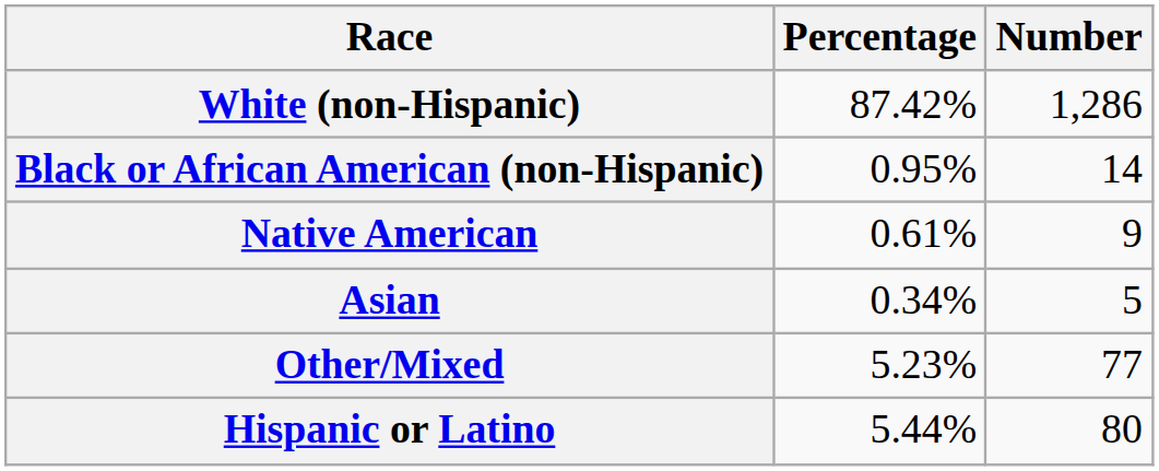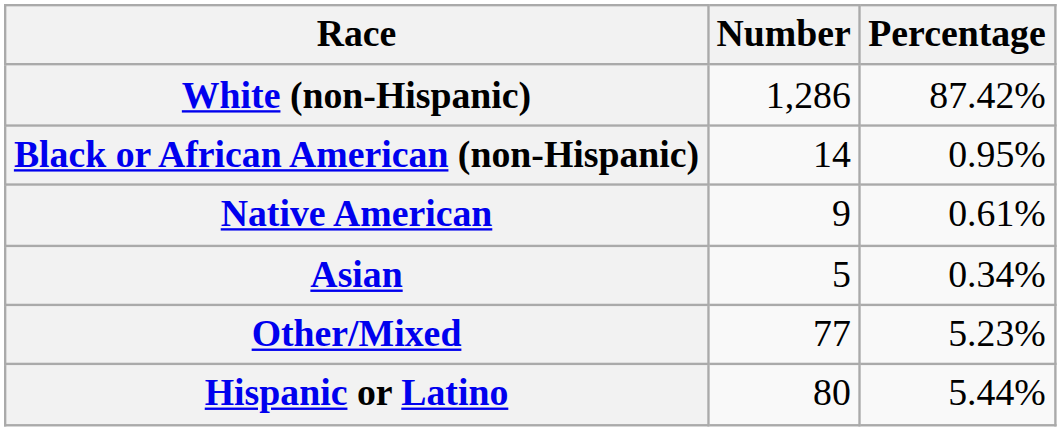columns swapped: Number <-> Percentage
